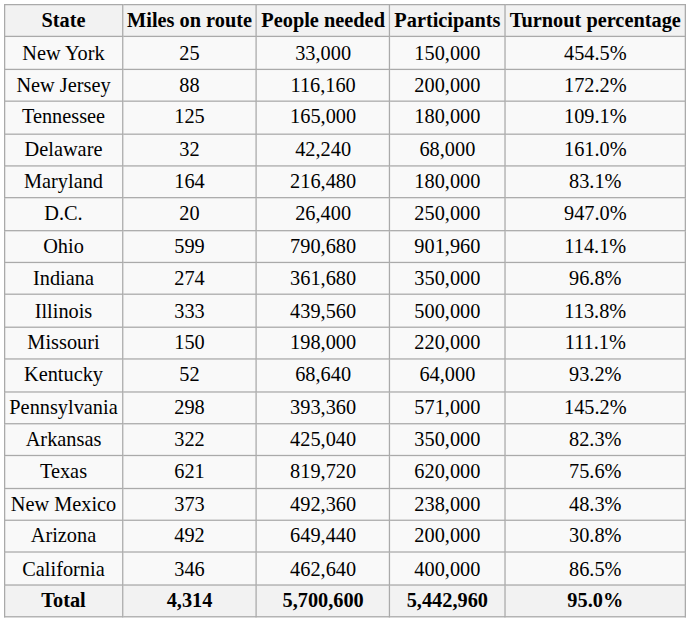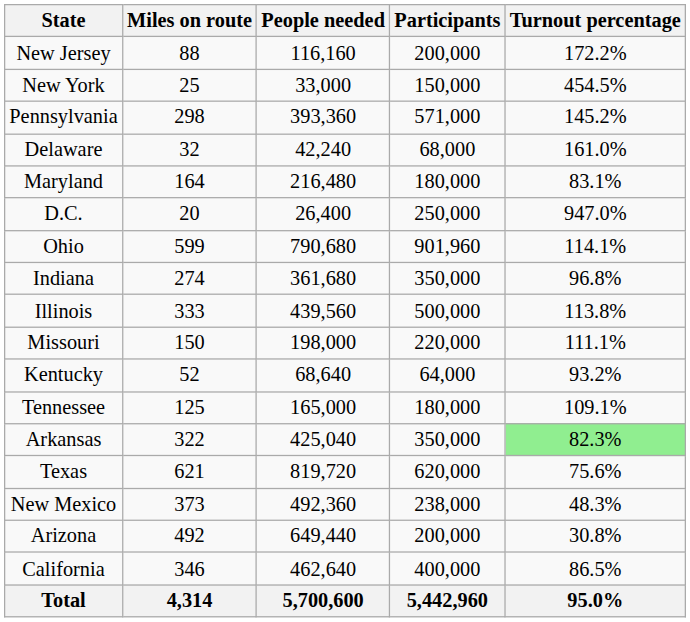rows swapped: New York <-> New Jersey
rows swapped: Pennsylvania <-> Tennessee
Arkansas | Turnout percentage: no background -> lightgreen background
